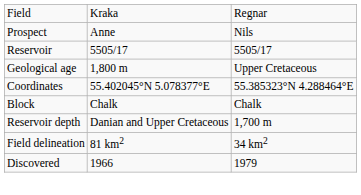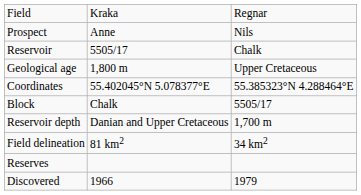Reservoir | column 3: 5505/17 -> Chalk
Block | column 3: Chalk -> 5505/17
+ row: Reserves
